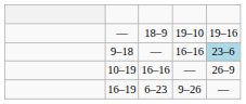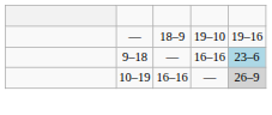10–19 | column 5: no background -> lightgrey background
- row: 16–19 | 6–23 | 9–26 | —
